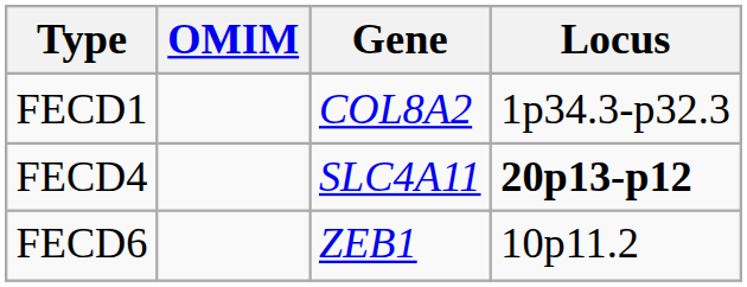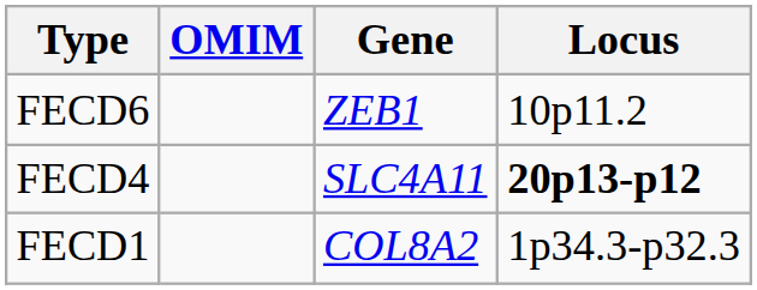rows swapped: FECD1 <-> FECD6
